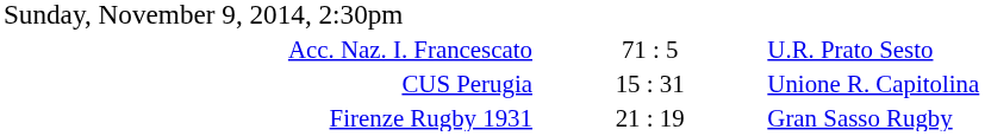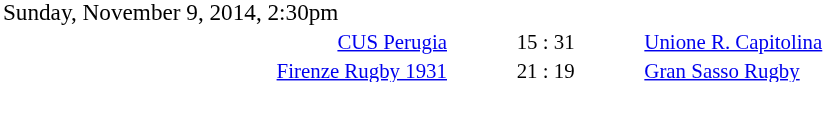- row: Acc. Naz. I. Francescato | 71 : 5 | U.R. Prato Sesto
